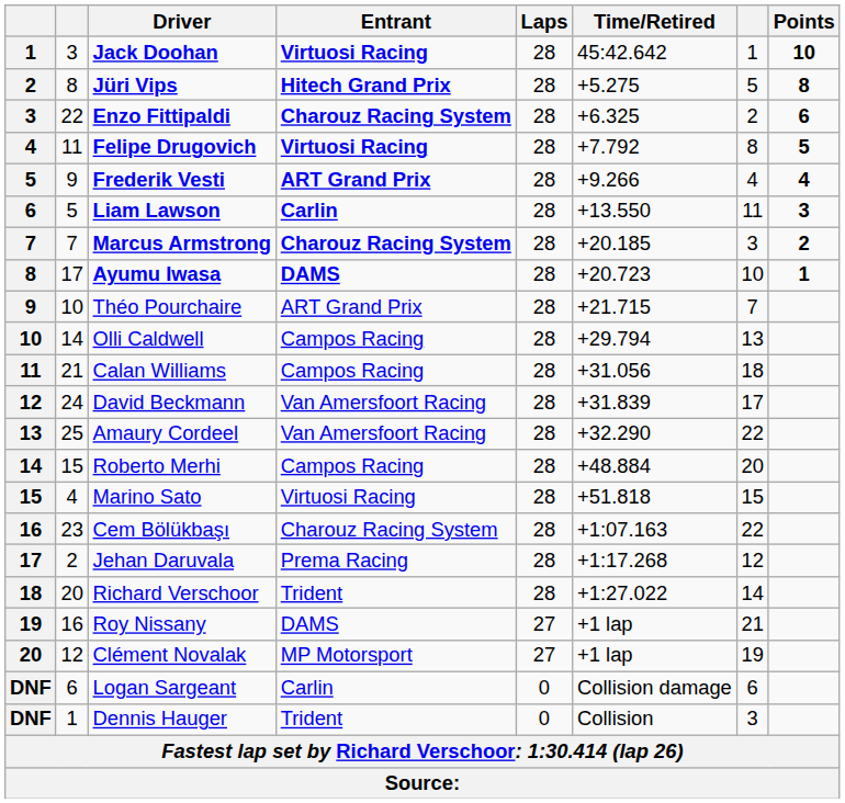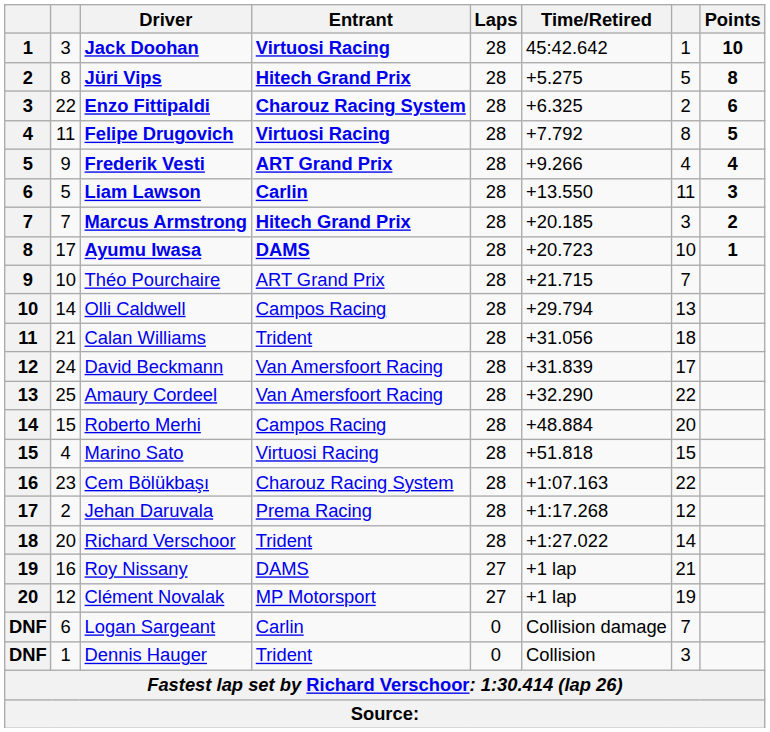Marcus Armstrong | Entrant: Charouz Racing System -> Hitech Grand Prix
Calan Williams | Entrant: Campos Racing -> Trident
Logan Sargeant | column 7: 6 -> 7
